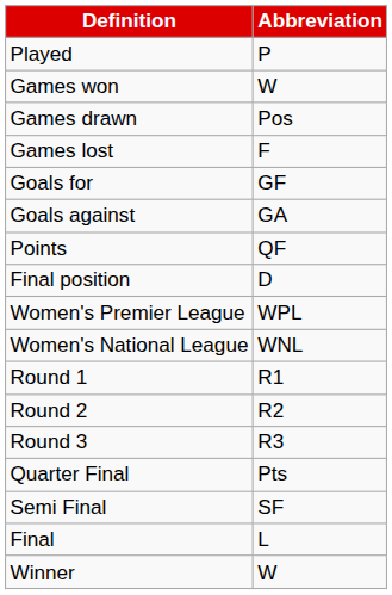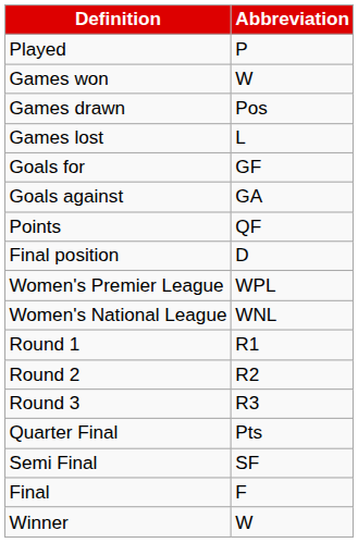Games lost | Abbreviation: F -> L
Final | Abbreviation: L -> F
